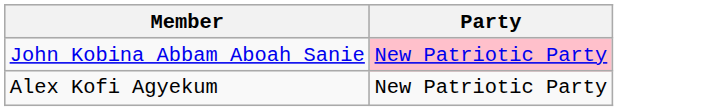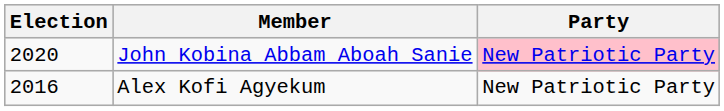+ column: Election | 2020 | 2016
